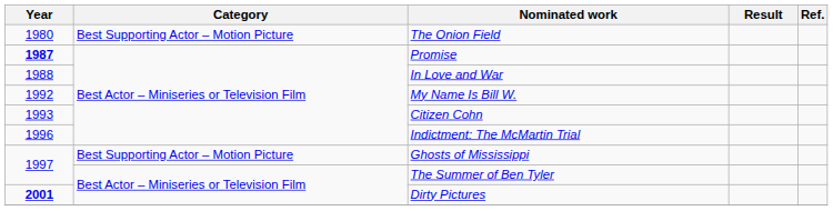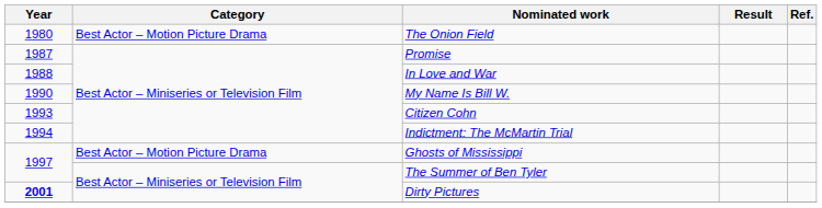The Onion Field | Category: Best Supporting Actor – Motion Picture -> Best Actor – Motion Picture Drama
Promise | Year: bold -> normal
My Name Is Bill W. | Year: 1992 -> 1990
Indictment: The McMartin Trial | Year: 1996 -> 1994
Ghosts of Mississippi | Category: Best Supporting Actor – Motion Picture -> Best Actor – Motion Picture Drama
